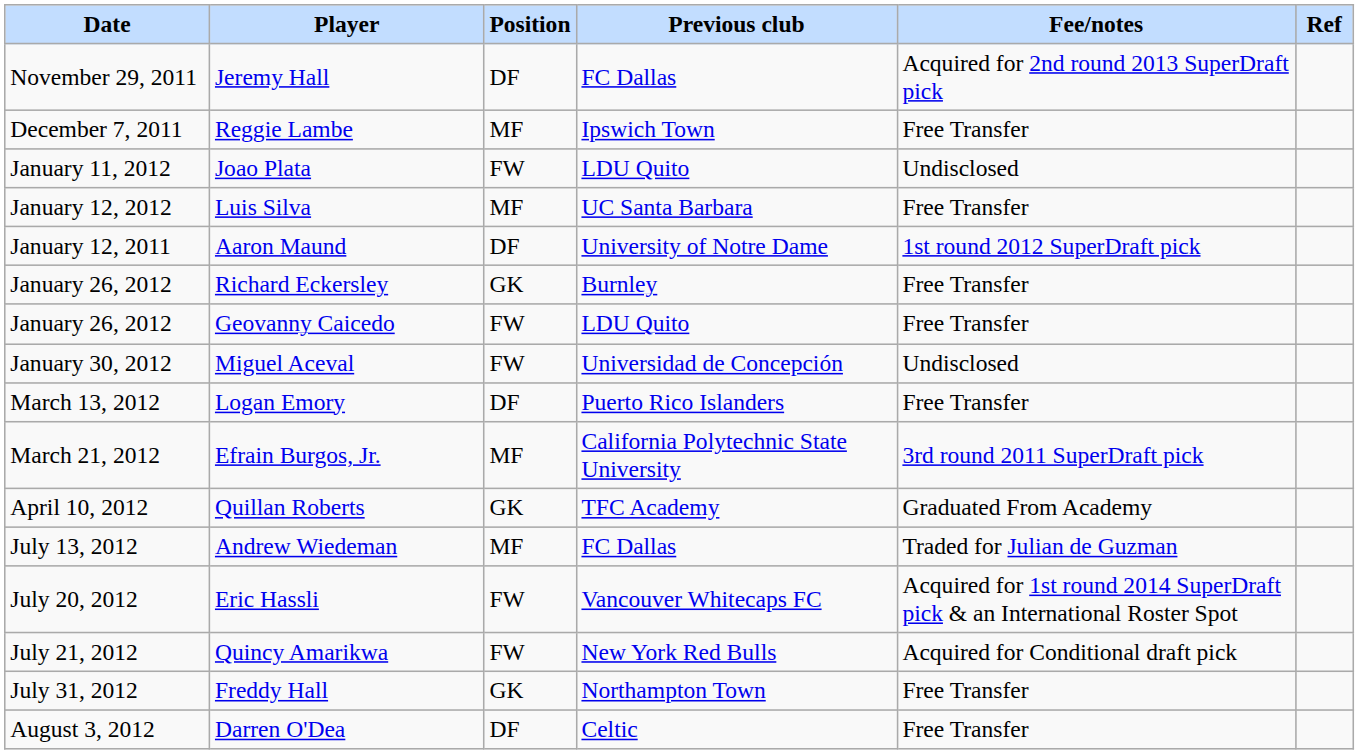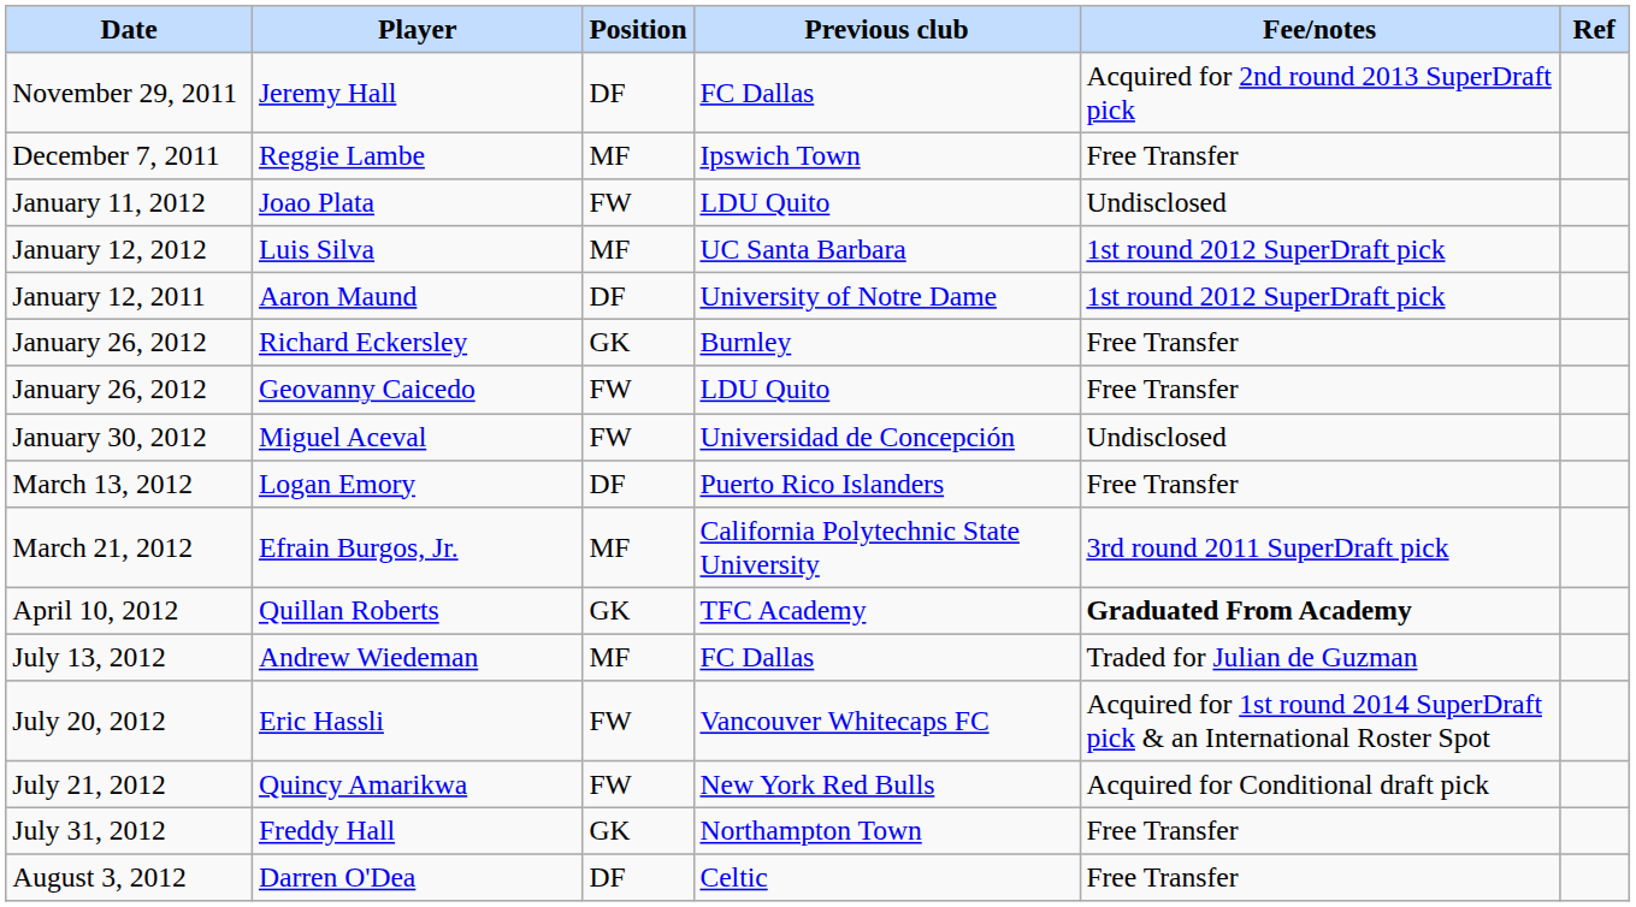Luis Silva | Fee/notes: Free Transfer -> 1st round 2012 SuperDraft pick
Quillan Roberts | Fee/notes: normal -> bold
